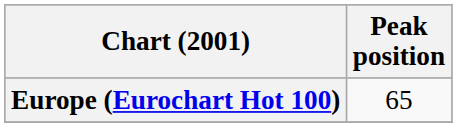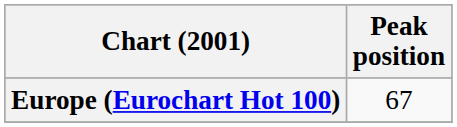Europe (Eurochart Hot 100) | Peak position: 65 -> 67
